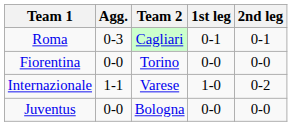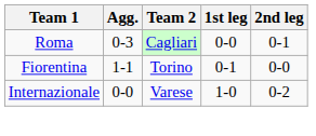Roma | 1st leg: 0-1 -> 0-0
Fiorentina | Agg.: 0-0 -> 1-1
Fiorentina | 1st leg: 0-0 -> 0-1
Internazionale | Agg.: 1-1 -> 0-0
- row: Juventus | 0-0 | Bologna | 0-0 | 0-0
